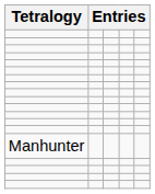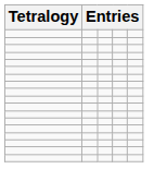- row: Manhunter
